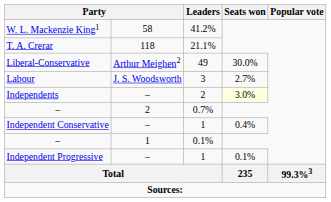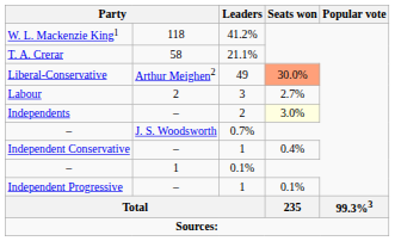W. L. Mackenzie King1 | column 2: 58 -> 118
T. A. Crerar | column 2: 118 -> 58
Liberal-Conservative | Seats won: no background -> lightsalmon background
Labour | column 2: J. S. Woodsworth -> 2
– / 0.7% | column 2: 2 -> J. S. Woodsworth
